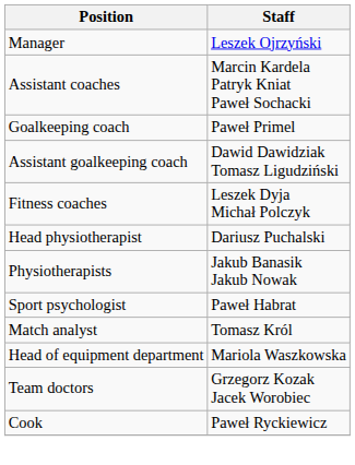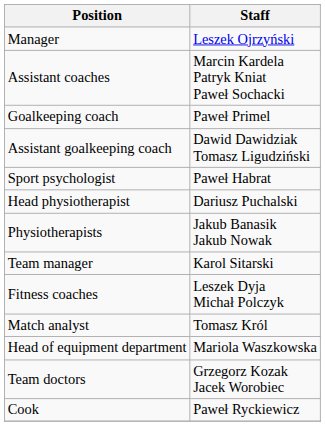rows swapped: Fitness coaches <-> Sport psychologist
+ row: Team manager | Karol Sitarski
